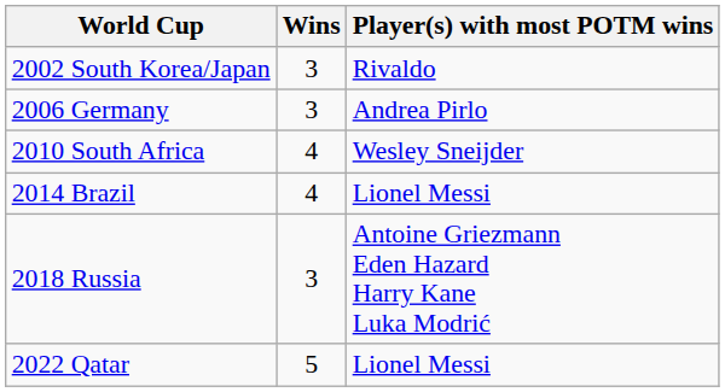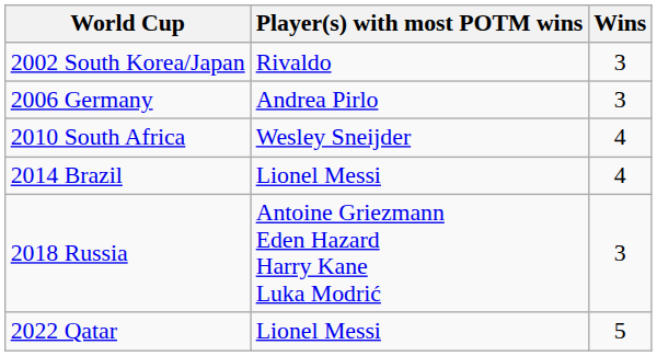columns swapped: Player(s) with most POTM wins <-> Wins
